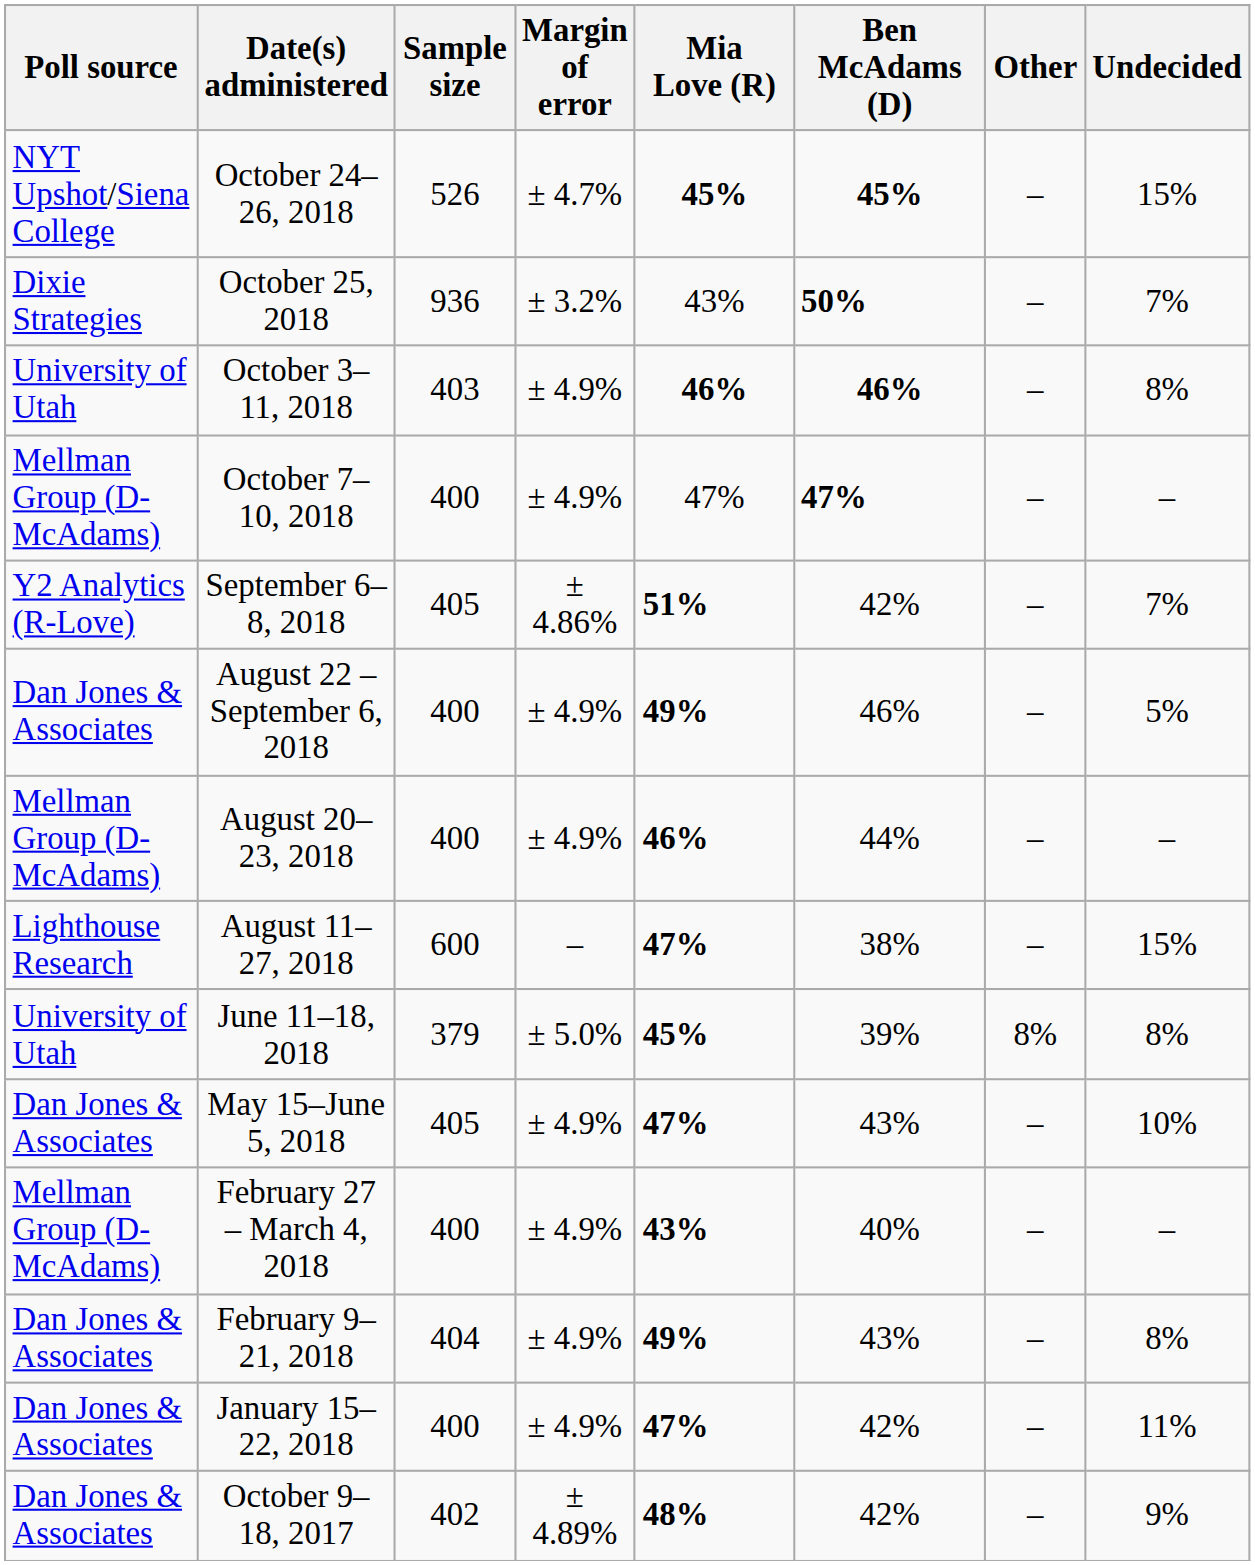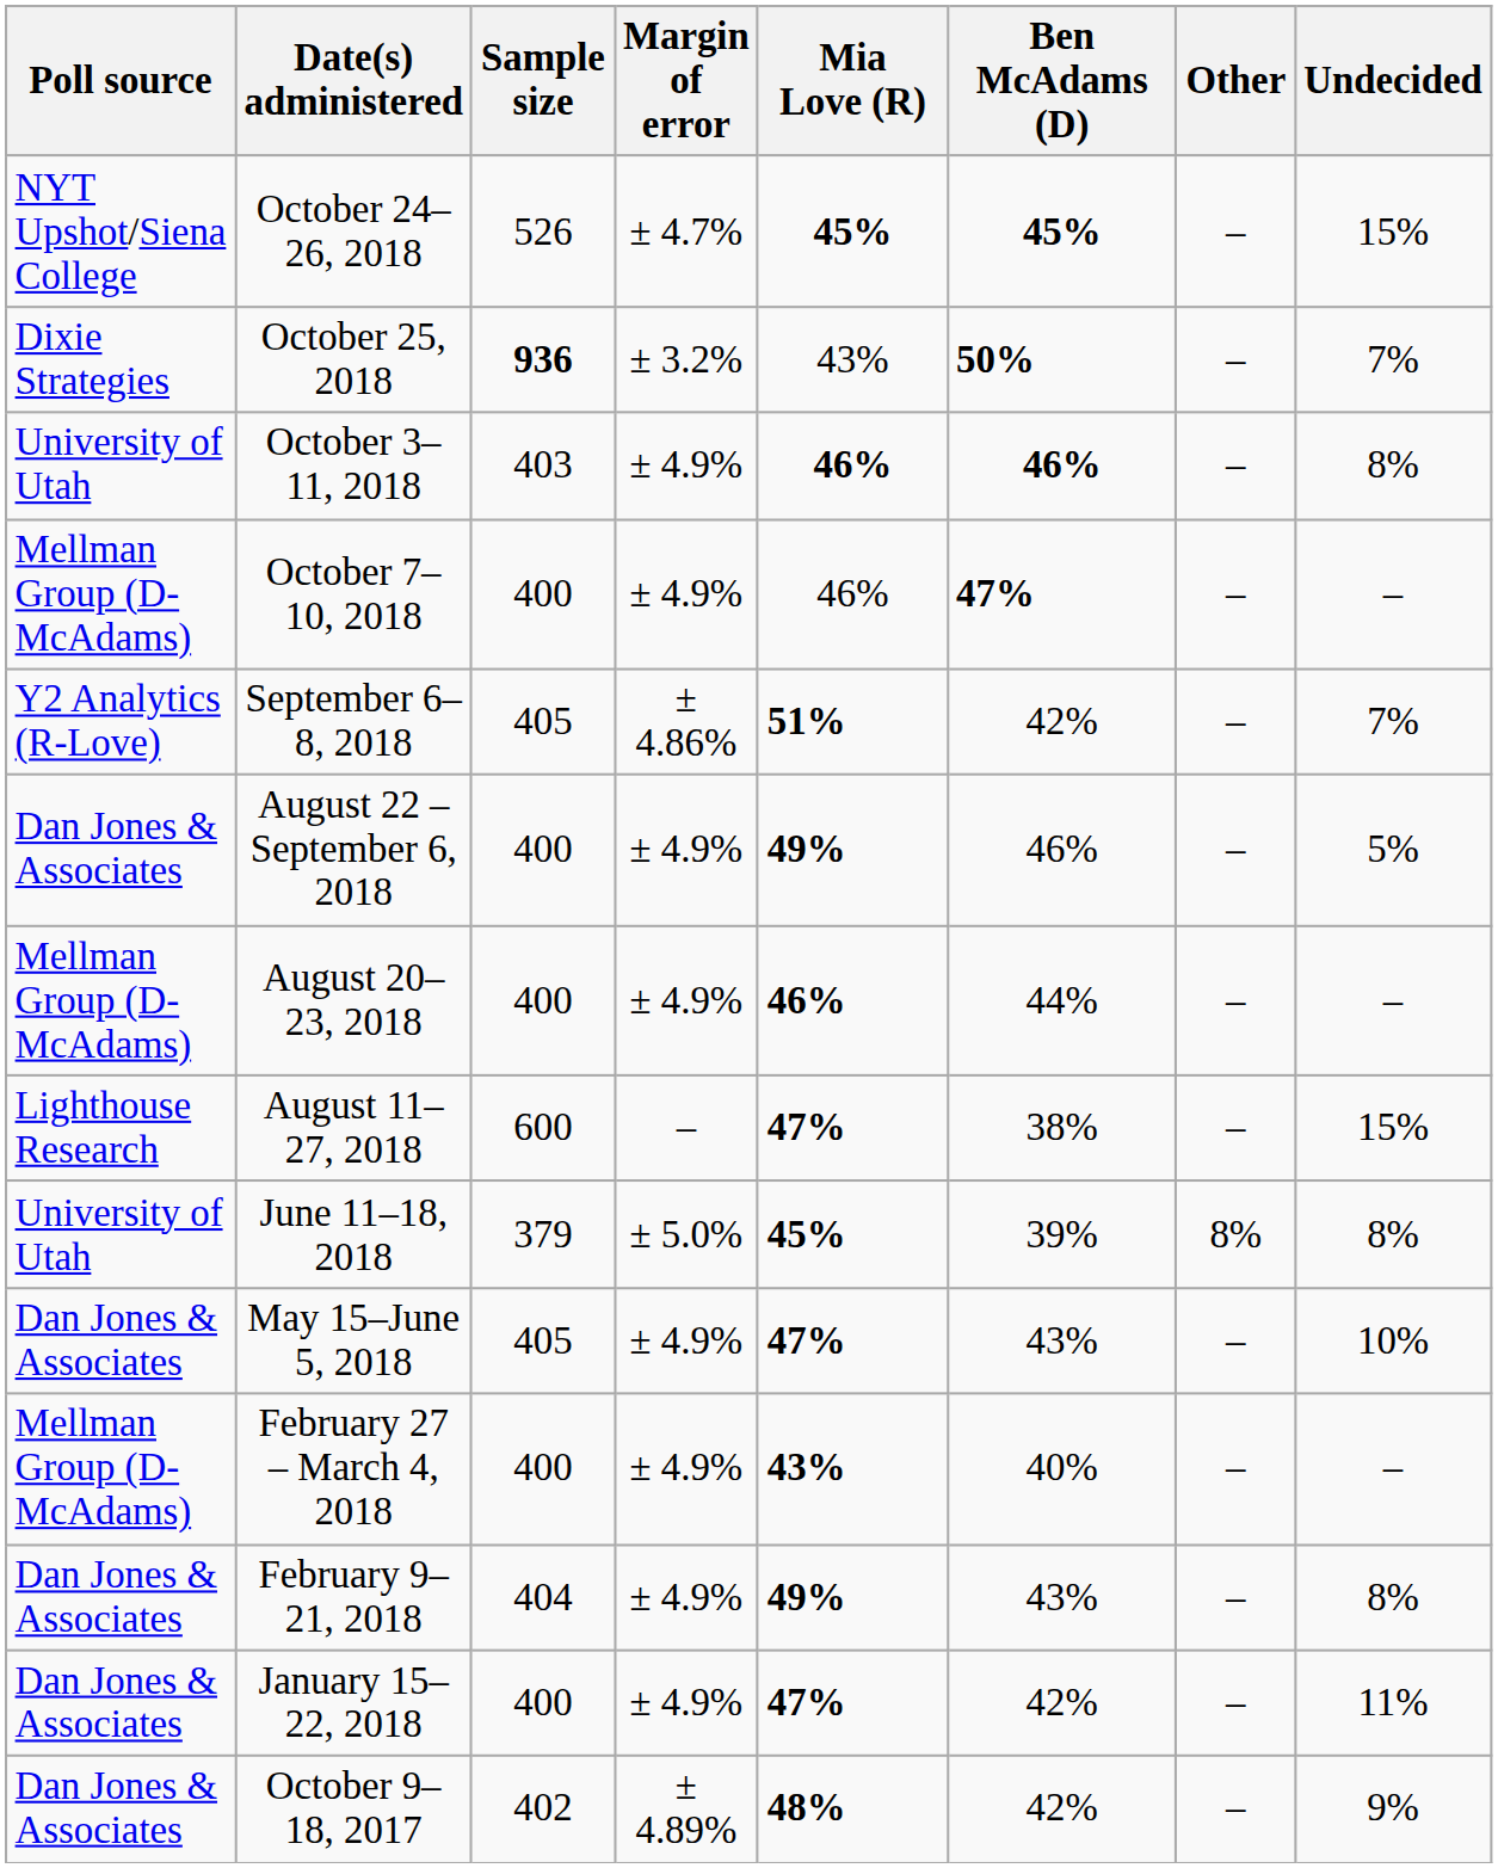October 25, 2018 | Sample size: normal -> bold
October 7–10, 2018 | Mia Love (R): 47% -> 46%
